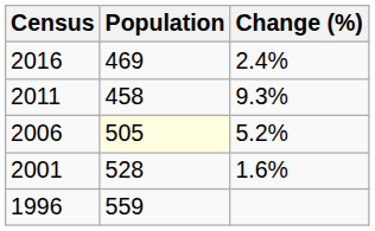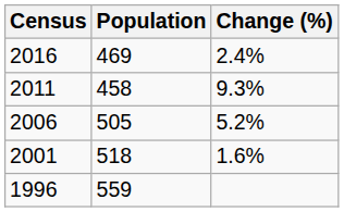2006 | Population: lightyellow background -> no background
2001 | Population: 528 -> 518
